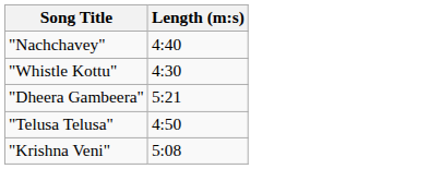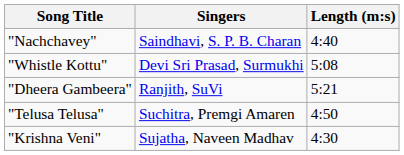+ column: Singers | Saindhavi, S. P. B. Charan | Devi Sri Prasad, Surmukhi | Ranjith, SuVi | Suchitra, Premgi Amaren | Sujatha, Naveen Madhav
"Whistle Kottu" | Length (m:s): 4:30 -> 5:08
"Krishna Veni" | Length (m:s): 5:08 -> 4:30
